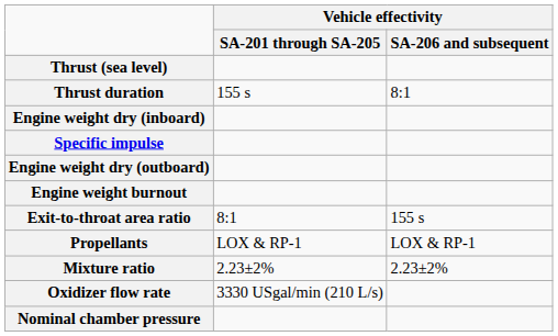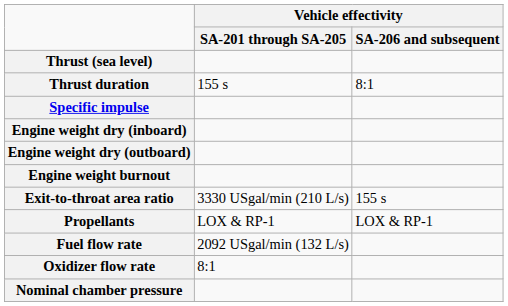rows swapped: Specific impulse <-> Engine weight dry (inboard)
Exit-to-throat area ratio | Vehicle effectivity / SA-201 through SA-205: 8:1 -> 3330 USgal/min (210 L/s)
- row: Mixture ratio | 2.23±2% | 2.23±2%
+ row: Fuel flow rate | 2092 USgal/min (132 L/s)
Oxidizer flow rate | Vehicle effectivity / SA-201 through SA-205: 3330 USgal/min (210 L/s) -> 8:1
